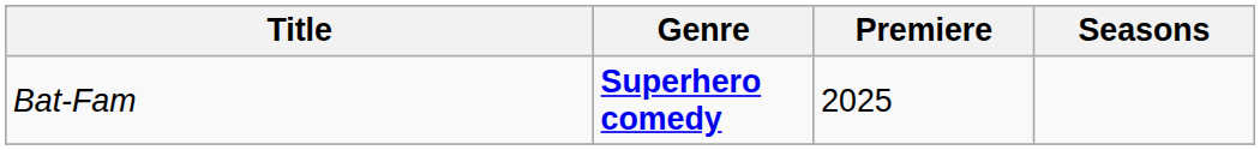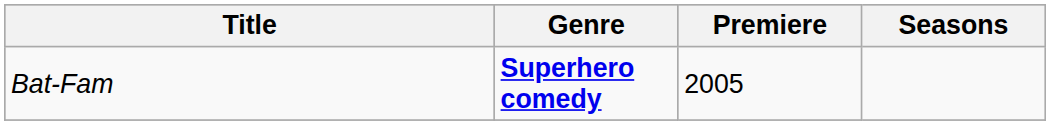Bat-Fam | Premiere: 2025 -> 2005
